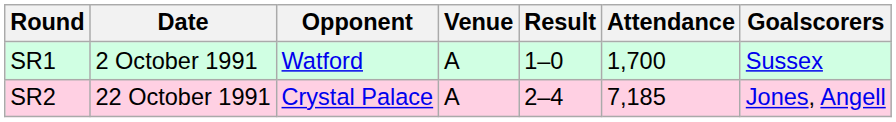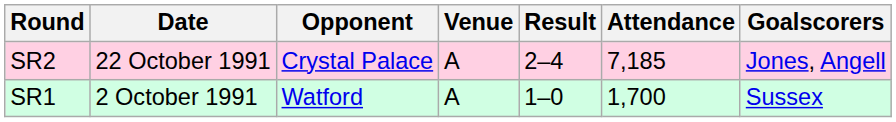rows swapped: SR1 <-> SR2
